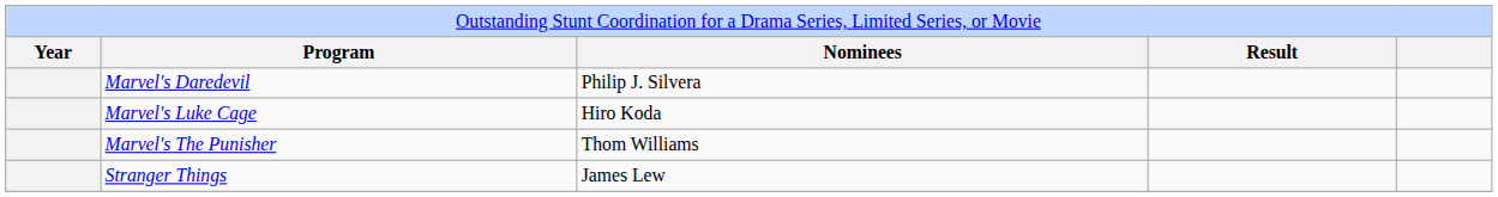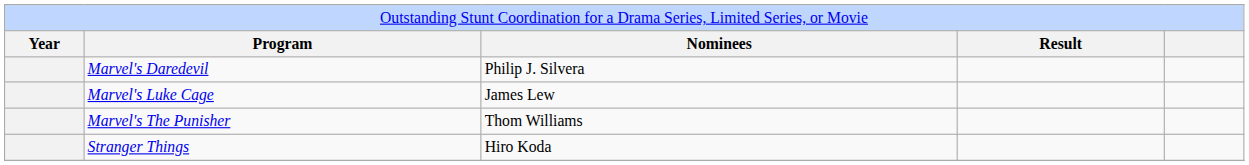Marvel's Luke Cage | column 3: Hiro Koda -> James Lew
Stranger Things | column 3: James Lew -> Hiro Koda
